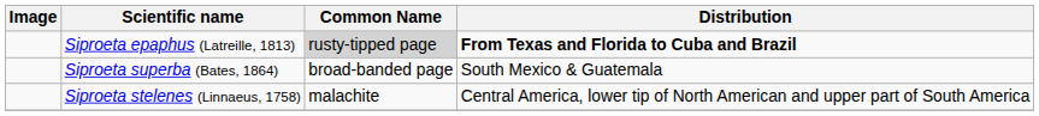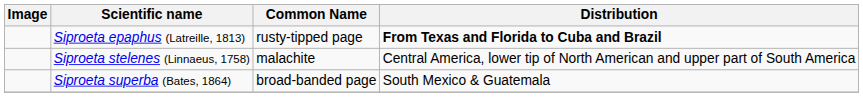Siproeta epaphus (Latreille, 1813) | Common Name: lightgrey background -> no background
rows swapped: Siproeta stelenes (Linnaeus, 1758) <-> Siproeta superba (Bates, 1864)
